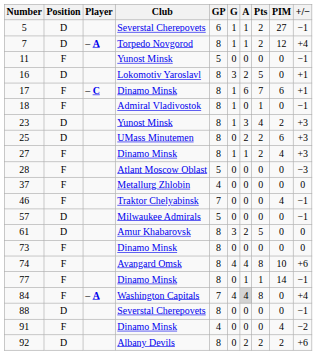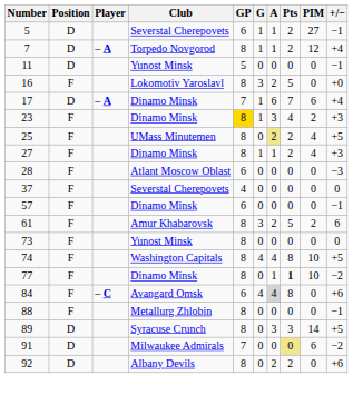11 | Position: F -> D
16 | Position: D -> F
16 | +/−: +1 -> +0
17 | Position: F -> D
17 | Player: – C -> – A
17 | GP: 8 -> 7
17 | +/−: +1 -> +4
- row: 18 | F | Admiral Vladivostok | 8 | 1 | 0 | 1 | 0 | −1
23 | Position: D -> F
23 | Club: Yunost Minsk -> Dinamo Minsk
23 | GP: no background -> gold background
25 | Position: D -> F
25 | A: no background -> khaki background
25 | PIM: 6 -> 4
25 | +/−: +3 -> +5
28 | GP: 5 -> 6
37 | Club: Metallurg Zhlobin -> Severstal Cherepovets
- row: 46 | F | Traktor Chelyabinsk | 7 | 0 | 0 | 0 | 4 | −1
57 | Position: D -> F
57 | Club: Milwaukee Admirals -> Dinamo Minsk
57 | GP: 5 -> 6
61 | Position: D -> F
61 | PIM: 0 -> 2
61 | +/−: 0 -> 6
73 | Club: Dinamo Minsk -> Yunost Minsk
74 | Club: Avangard Omsk -> Washington Capitals
74 | +/−: +6 -> +5
77 | Pts: normal -> bold
77 | PIM: 14 -> 10
77 | +/−: −1 -> −2
84 | Player: – A -> – C
84 | Club: Washington Capitals -> Avangard Omsk
84 | GP: 7 -> 6
84 | +/−: +4 -> +6
88 | Position: D -> F
88 | Club: Severstal Cherepovets -> Metallurg Zhlobin
+ row: 89 | D | Syracuse Crunch | 8 | 0 | 3 | 3 | 14 | +5
91 | Position: F -> D
91 | Club: Dinamo Minsk -> Milwaukee Admirals
91 | GP: 4 -> 7
91 | Pts: no background -> khaki background
91 | PIM: 4 -> 6
92 | PIM: 2 -> 0
